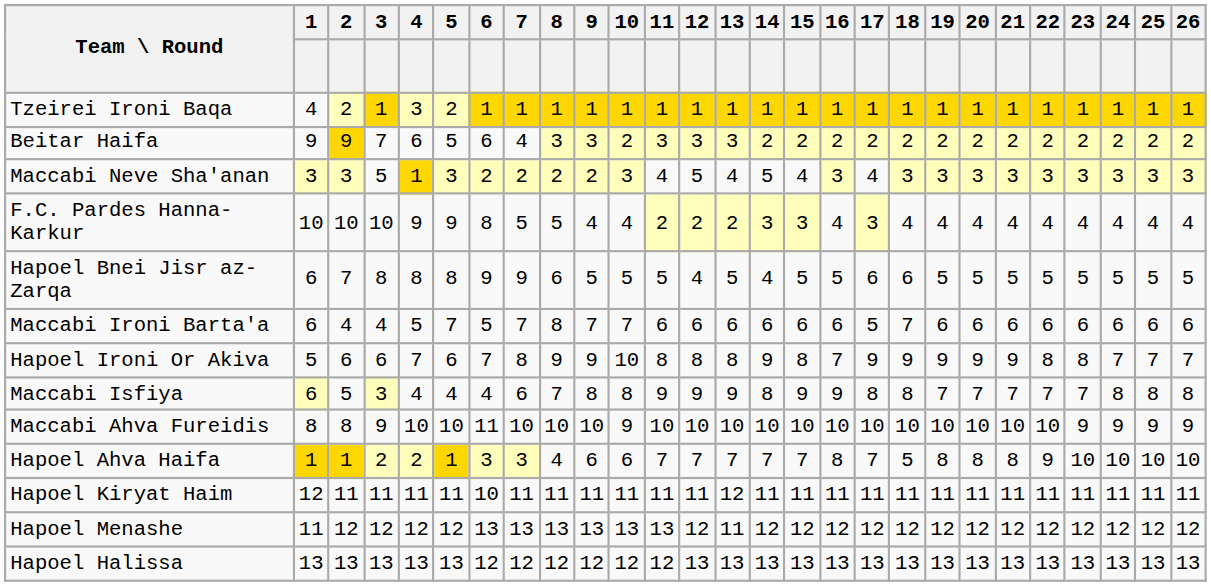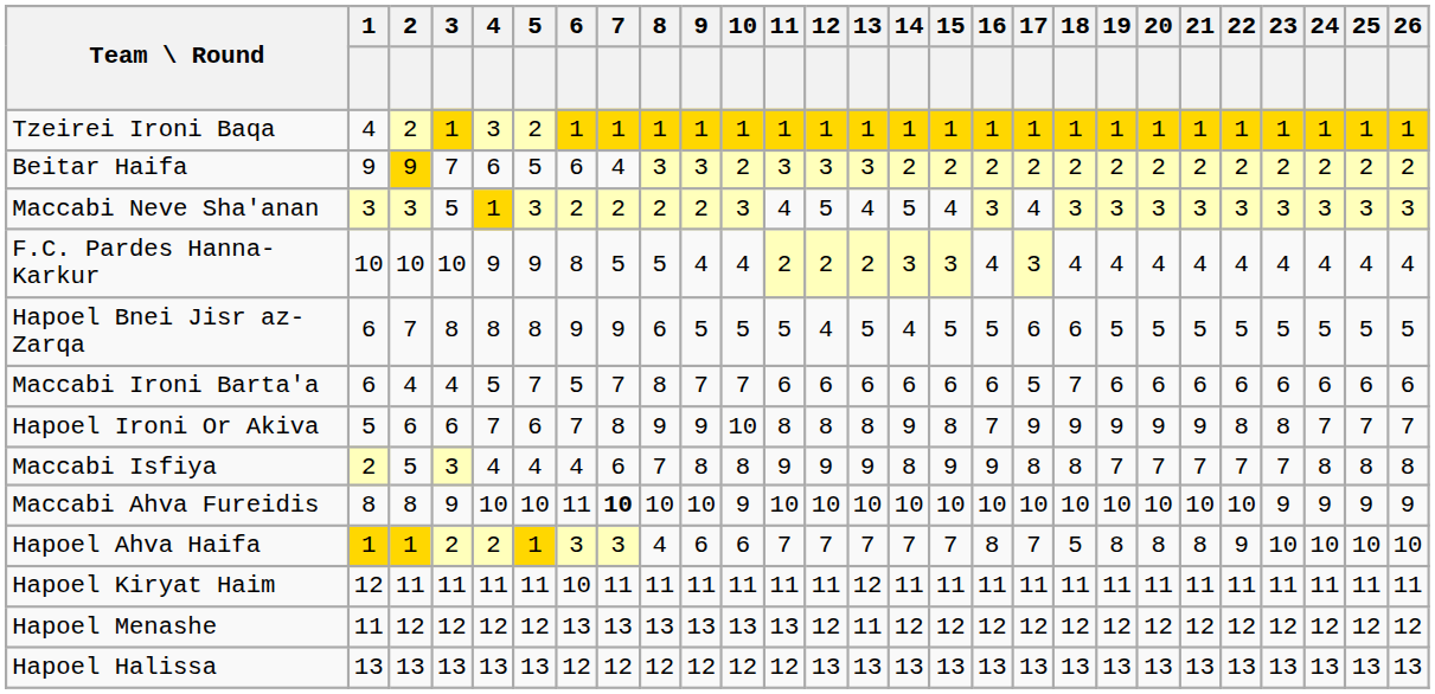Maccabi Isfiya | 1: 6 -> 2
Maccabi Ahva Fureidis | 7: normal -> bold
